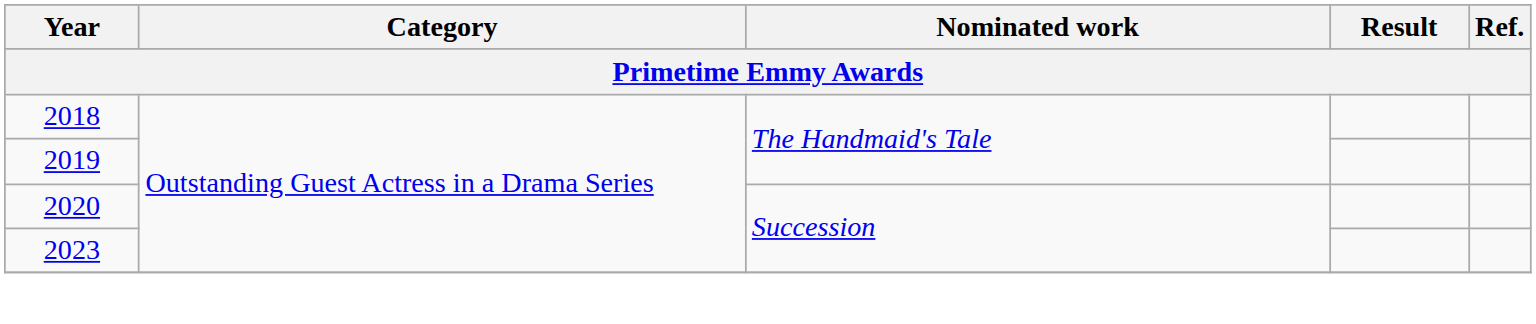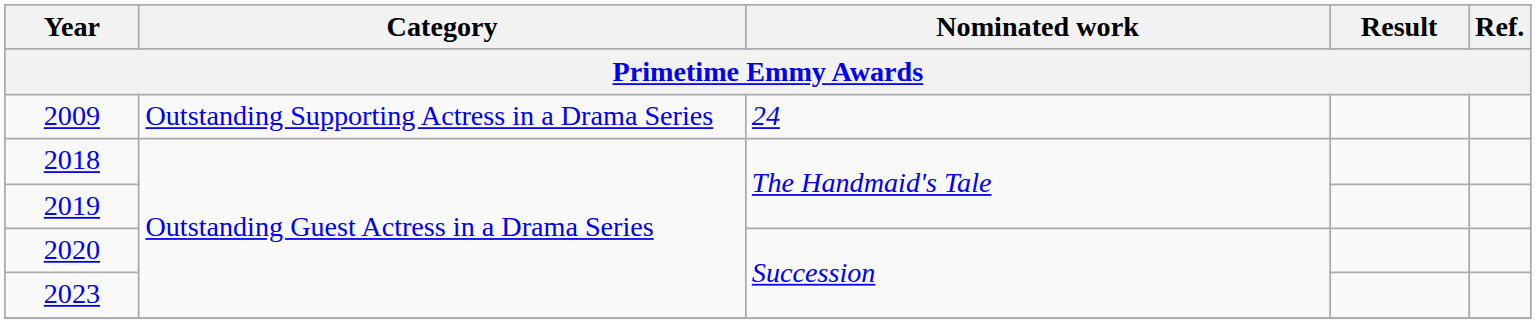+ row: 2009 | Outstanding Supporting Actress in a Drama Series | 24
